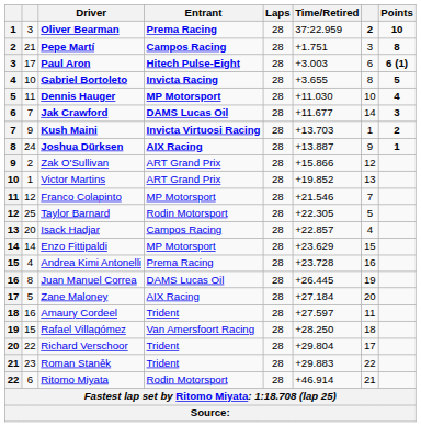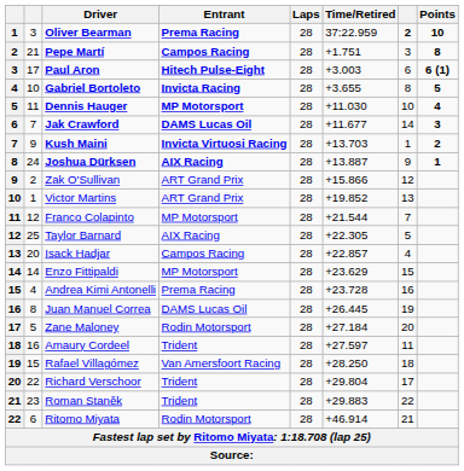Franco Colapinto | Time/Retired: +21.546 -> +21.544
Taylor Barnard | Entrant: Rodin Motorsport -> AIX Racing
Zane Maloney | Entrant: AIX Racing -> Rodin Motorsport
